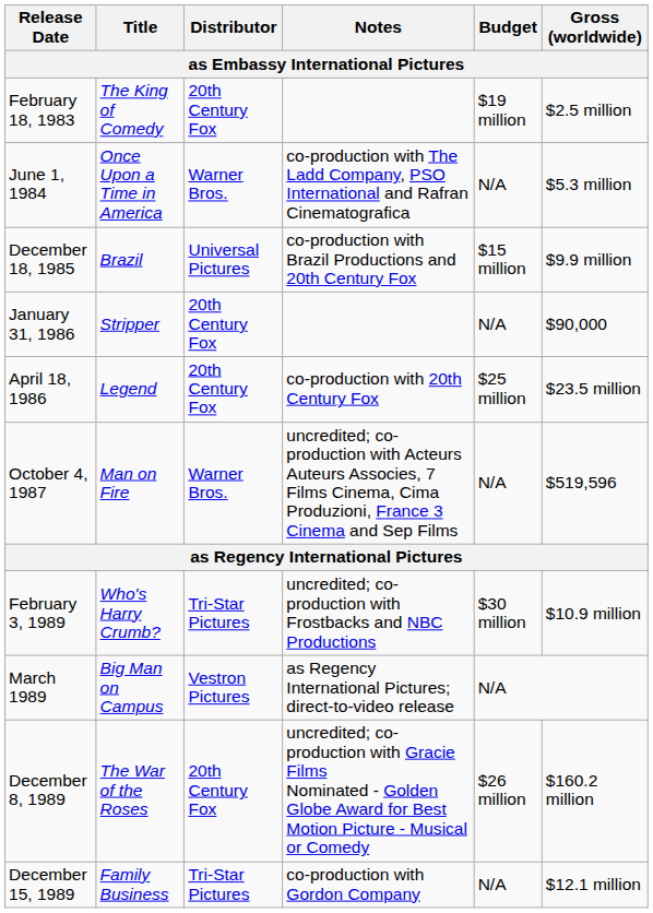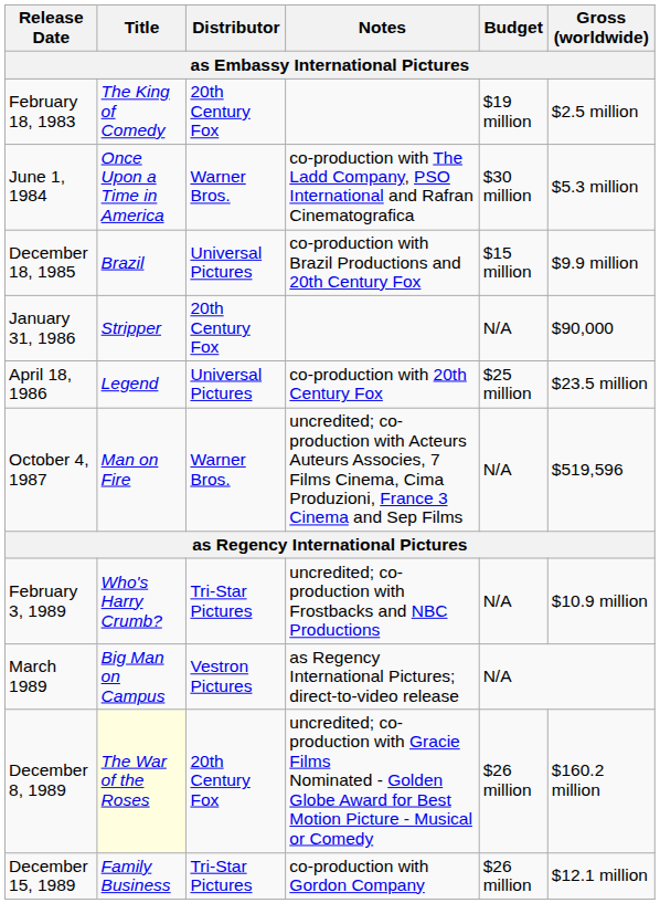June 1, 1984 | Budget: N/A -> $30 million
April 18, 1986 | Distributor: 20th Century Fox -> Universal Pictures
February 3, 1989 | Budget: $30 million -> N/A
December 8, 1989 | Title: no background -> lightyellow background
December 15, 1989 | Budget: N/A -> $26 million
